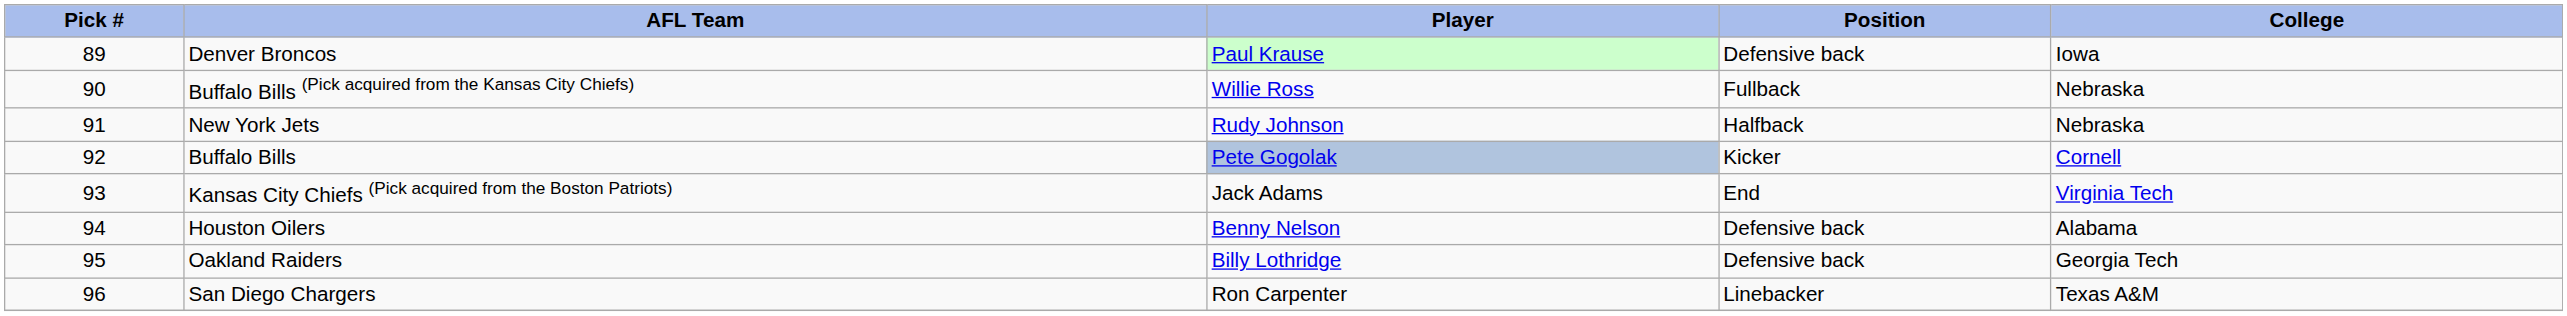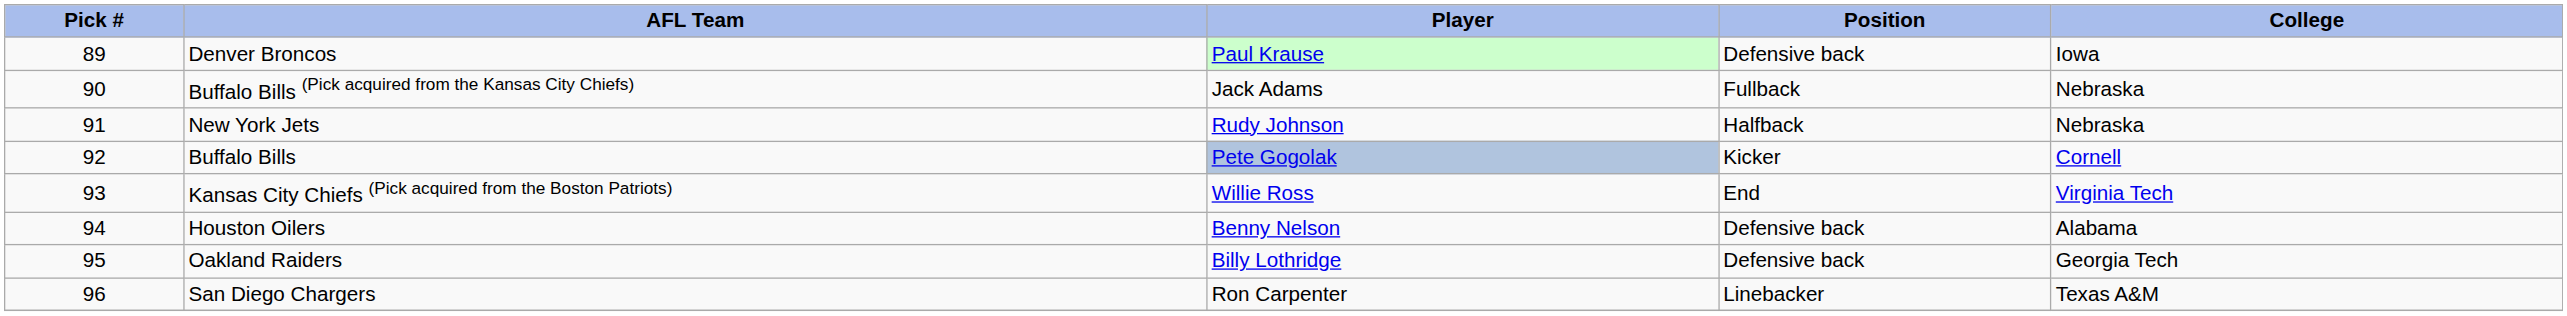Buffalo Bills (Pick acquired from the Kansas City Chiefs) | Player: Willie Ross -> Jack Adams
Kansas City Chiefs (Pick acquired from the Boston Patriots) | Player: Jack Adams -> Willie Ross
